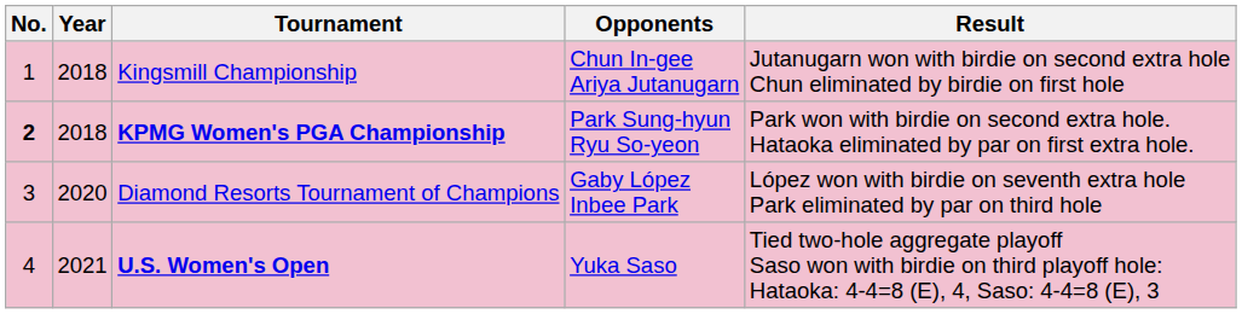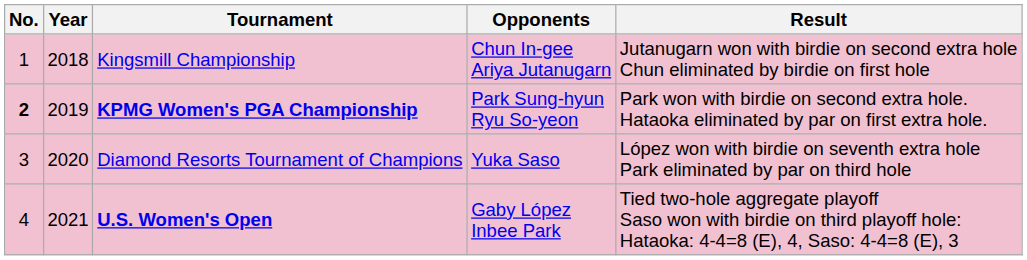KPMG Women's PGA Championship | Year: 2018 -> 2019
Diamond Resorts Tournament of Champions | Opponents: Gaby López Inbee Park -> Yuka Saso
U.S. Women's Open | Opponents: Yuka Saso -> Gaby López Inbee Park
